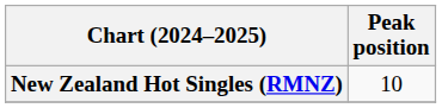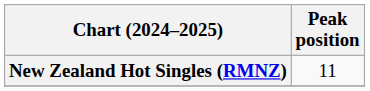New Zealand Hot Singles (RMNZ) | Peak position: 10 -> 11
